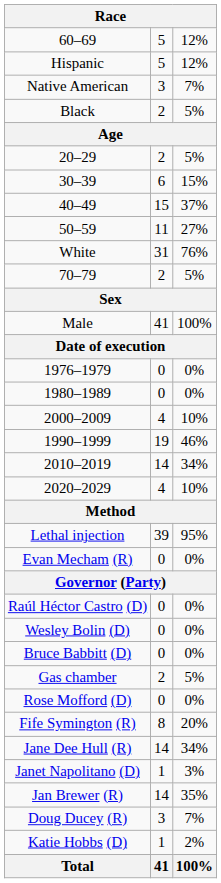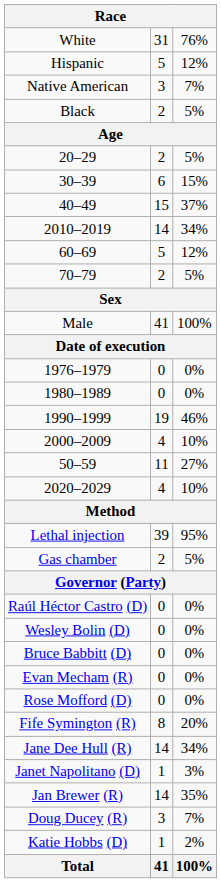rows swapped: White <-> 60–69
rows swapped: 50–59 <-> 2010–2019
rows swapped: 1990–1999 <-> 2000–2009
rows swapped: Gas chamber <-> Evan Mecham (R)
